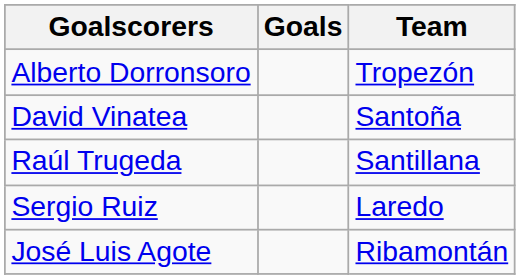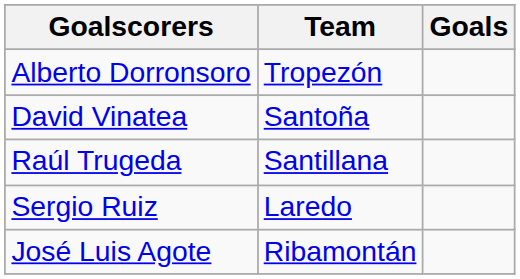columns swapped: Goals <-> Team
